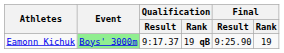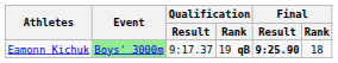Eamonn Kichuk | Final / Result: normal -> bold
Eamonn Kichuk | Final / Rank: 19 -> 18
